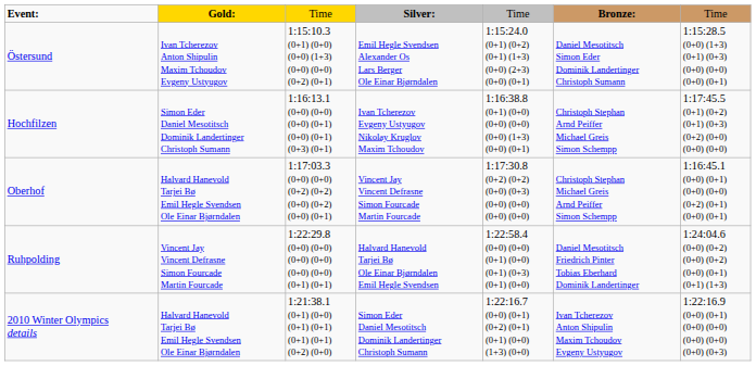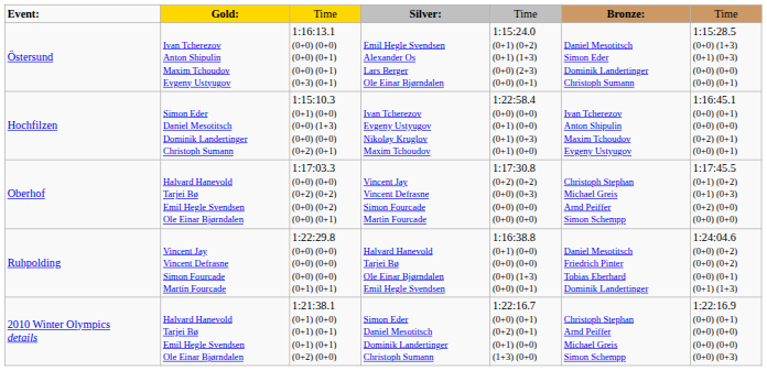Östersund | column 3: 1:15:10.3 (0+1) (0+0) (0+0) (1+3) (0+0) (0+0) (0+2) (0+1) -> 1:16:13.1 (0+0) (0+0) (0+0) (0+1) (0+0) (0+1) (0+3) (0+1)
Hochfilzen | column 3: 1:16:13.1 (0+0) (0+0) (0+0) (0+1) (0+0) (0+1) (0+3) (0+1) -> 1:15:10.3 (0+1) (0+0) (0+0) (1+3) (0+0) (0+0) (0+2) (0+1)
Hochfilzen | column 5: 1:16:38.8 (0+1) (0+0) (0+0) (0+0) (0+0) (1+3) (0+0) (0+1) -> 1:22:58.4 (0+0) (0+0) (0+1) (0+0) (0+1) (0+3) (0+1) (0+0)
Hochfilzen | column 6: Christoph Stephan Arnd Peiffer Michael Greis Simon Schempp -> Ivan Tcherezov Anton Shipulin Maxim Tchoudov Evgeny Ustyugov
Hochfilzen | column 7: 1:17:45.5 (0+1) (0+2) (0+1) (0+3) (0+2) (0+0) (0+0) (0+0) -> 1:16:45.1 (0+0) (0+1) (0+0) (0+0) (0+2) (0+1) (0+0) (0+1)
Oberhof | column 7: 1:16:45.1 (0+0) (0+1) (0+0) (0+0) (0+2) (0+1) (0+0) (0+1) -> 1:17:45.5 (0+1) (0+2) (0+1) (0+3) (0+2) (0+0) (0+0) (0+0)
Ruhpolding | column 5: 1:22:58.4 (0+0) (0+0) (0+1) (0+0) (0+1) (0+3) (0+1) (0+0) -> 1:16:38.8 (0+1) (0+0) (0+0) (0+0) (0+0) (1+3) (0+0) (0+1)
2010 Winter Olympics details | column 6: Ivan Tcherezov Anton Shipulin Maxim Tchoudov Evgeny Ustyugov -> Christoph Stephan Arnd Peiffer Michael Greis Simon Schempp
